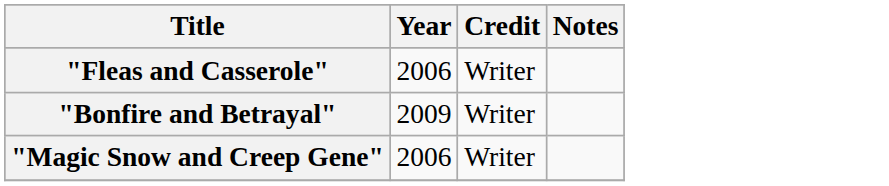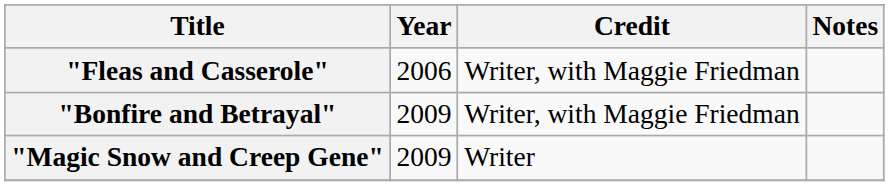"Fleas and Casserole" | Credit: Writer -> Writer, with Maggie Friedman
"Bonfire and Betrayal" | Credit: Writer -> Writer, with Maggie Friedman
"Magic Snow and Creep Gene" | Year: 2006 -> 2009
